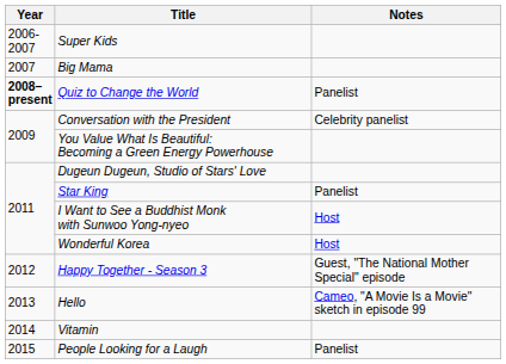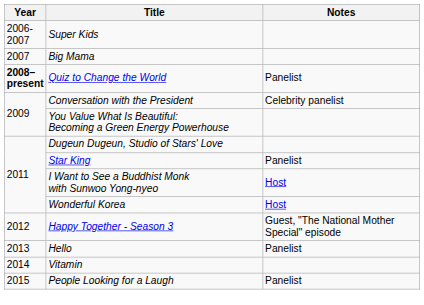Hello | Notes: Cameo, "A Movie Is a Movie" sketch in episode 99 -> Panelist
